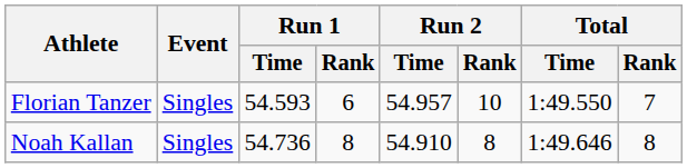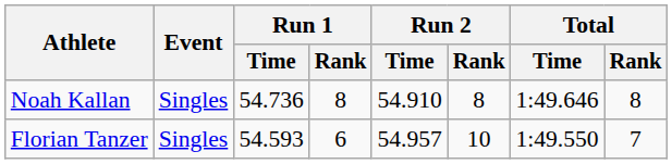rows swapped: Noah Kallan <-> Florian Tanzer
